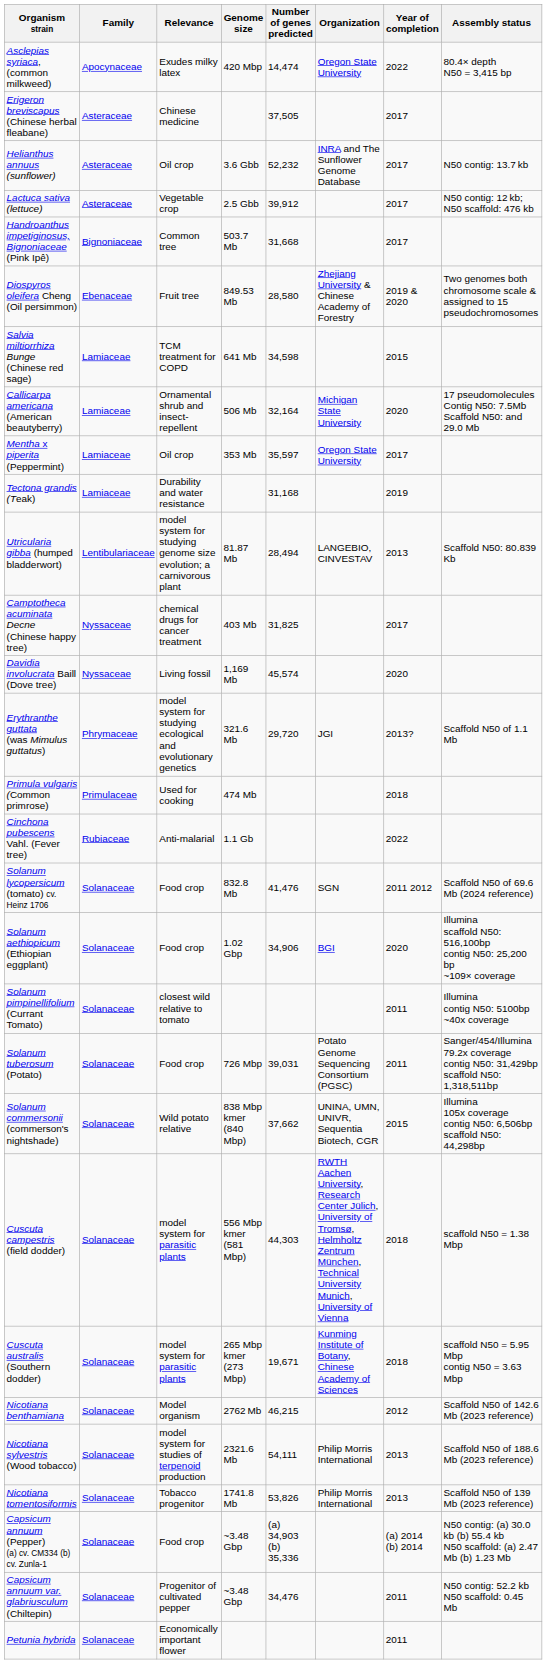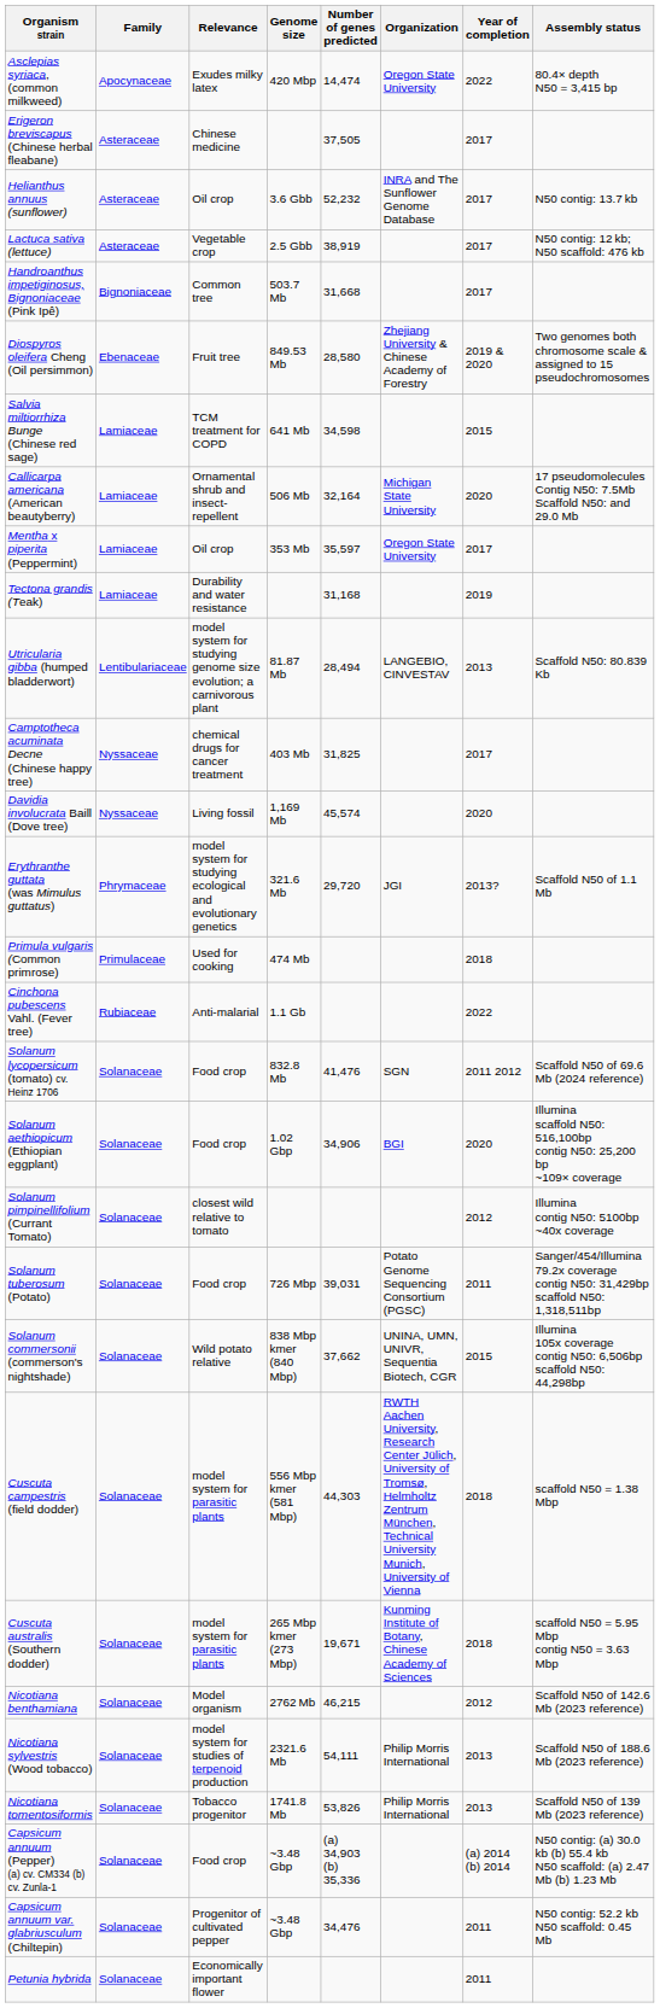Lactuca sativa (lettuce) | Number of genes predicted: 39,912 -> 38,919
Solanum pimpinellifolium (Currant Tomato) | Year of completion: 2011 -> 2012
